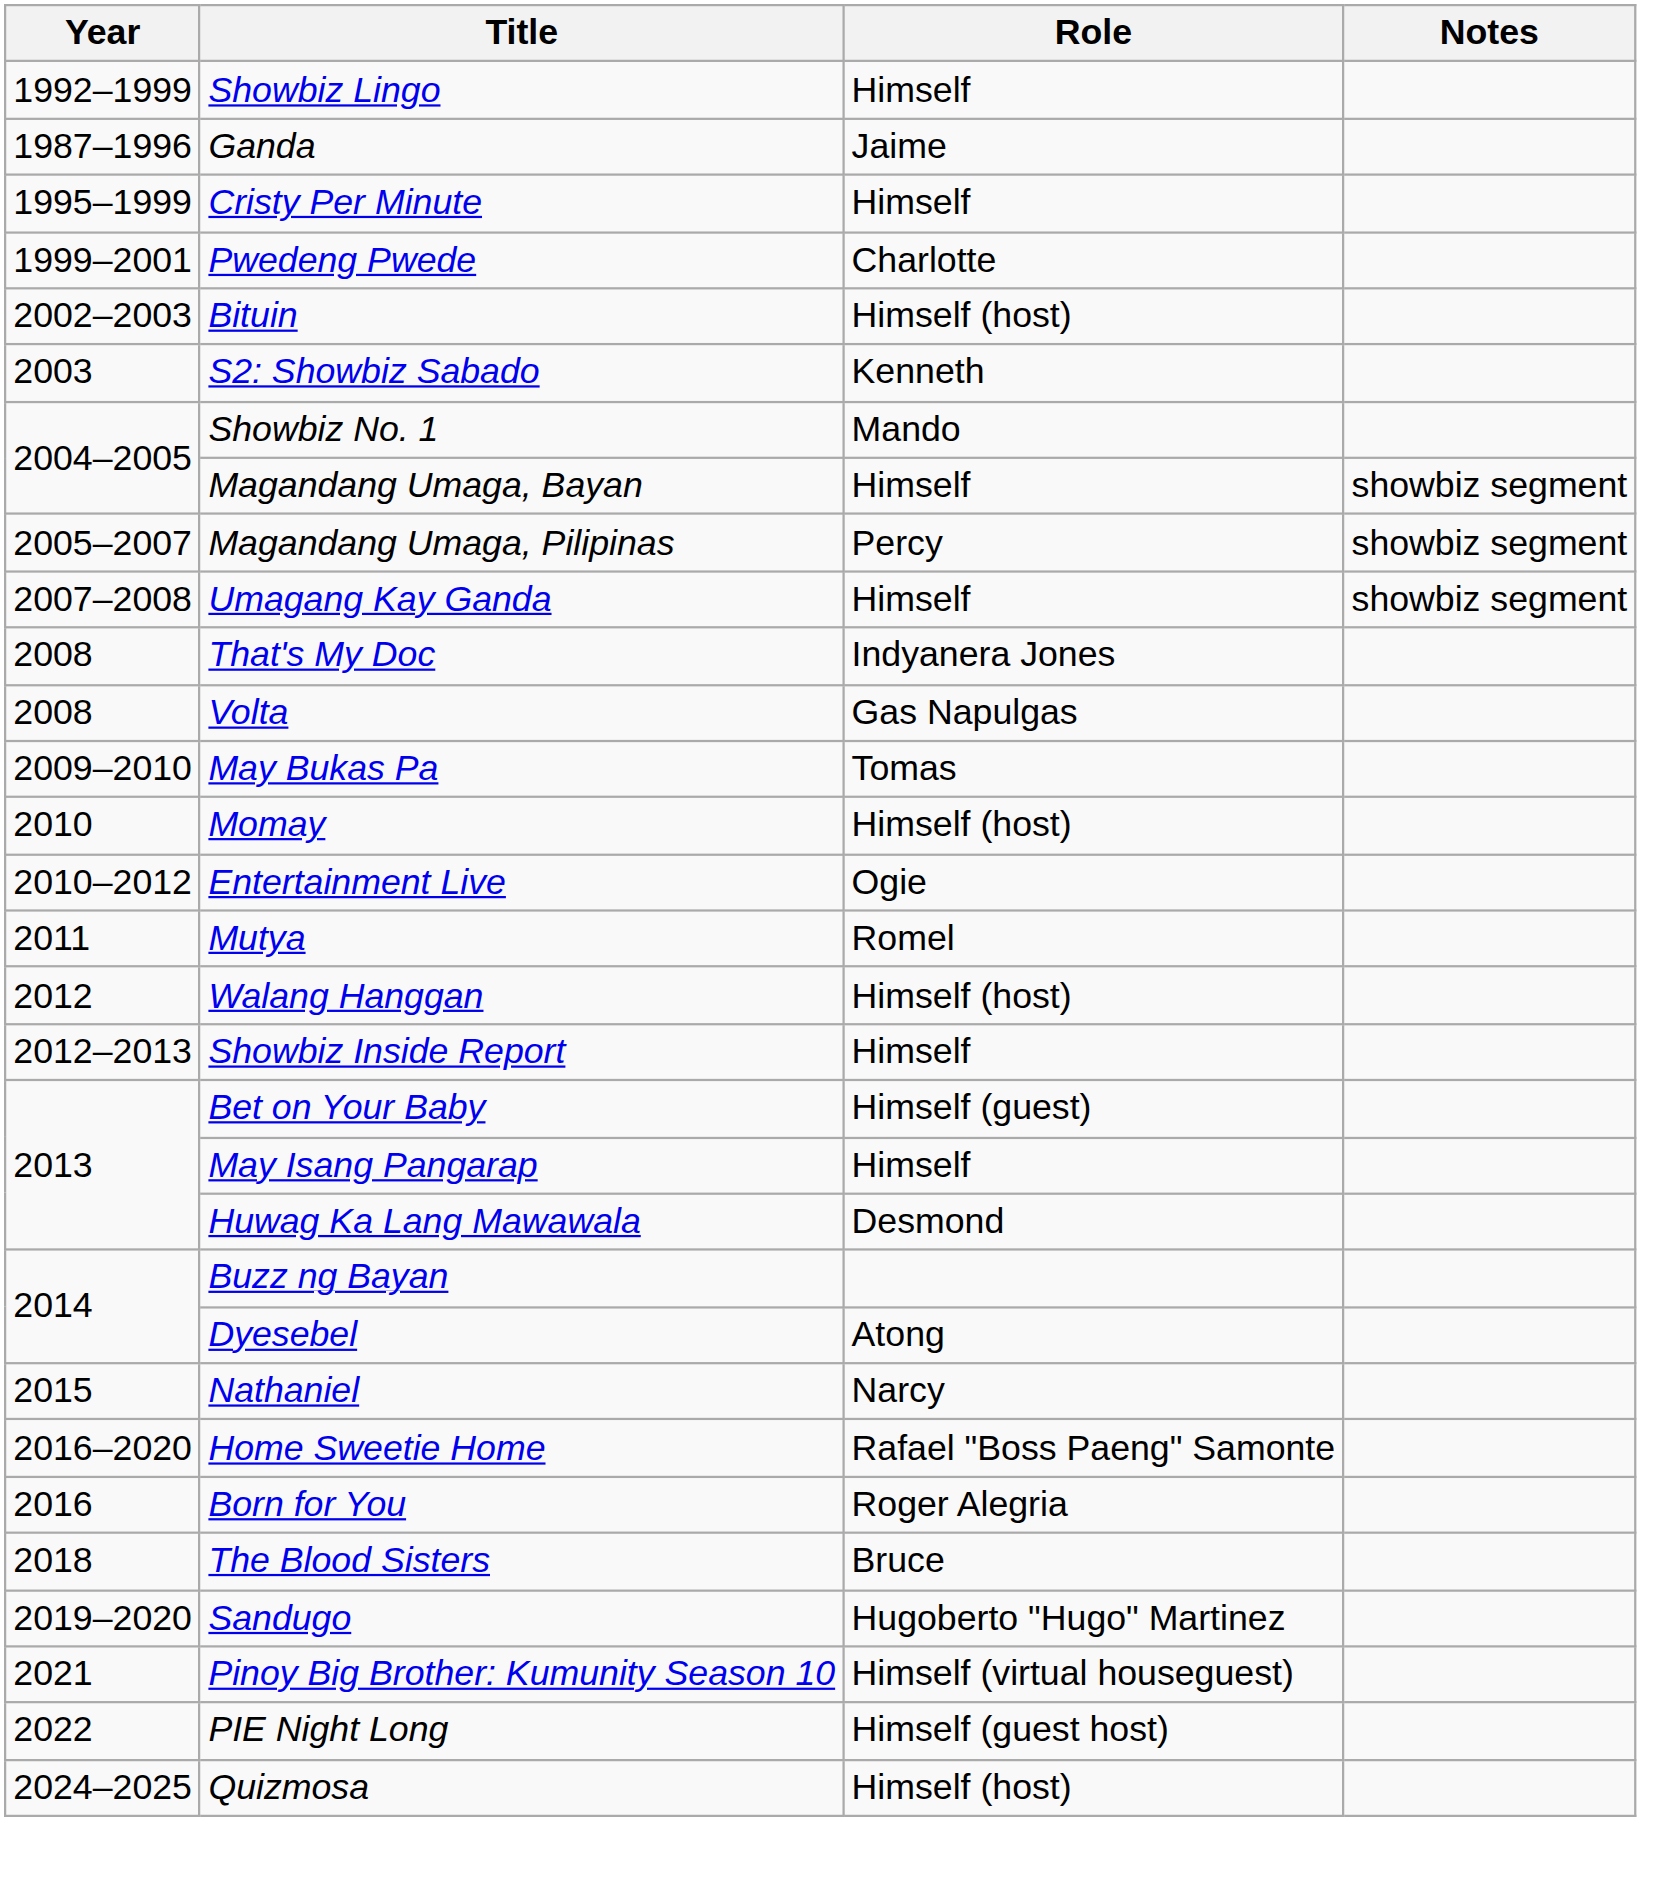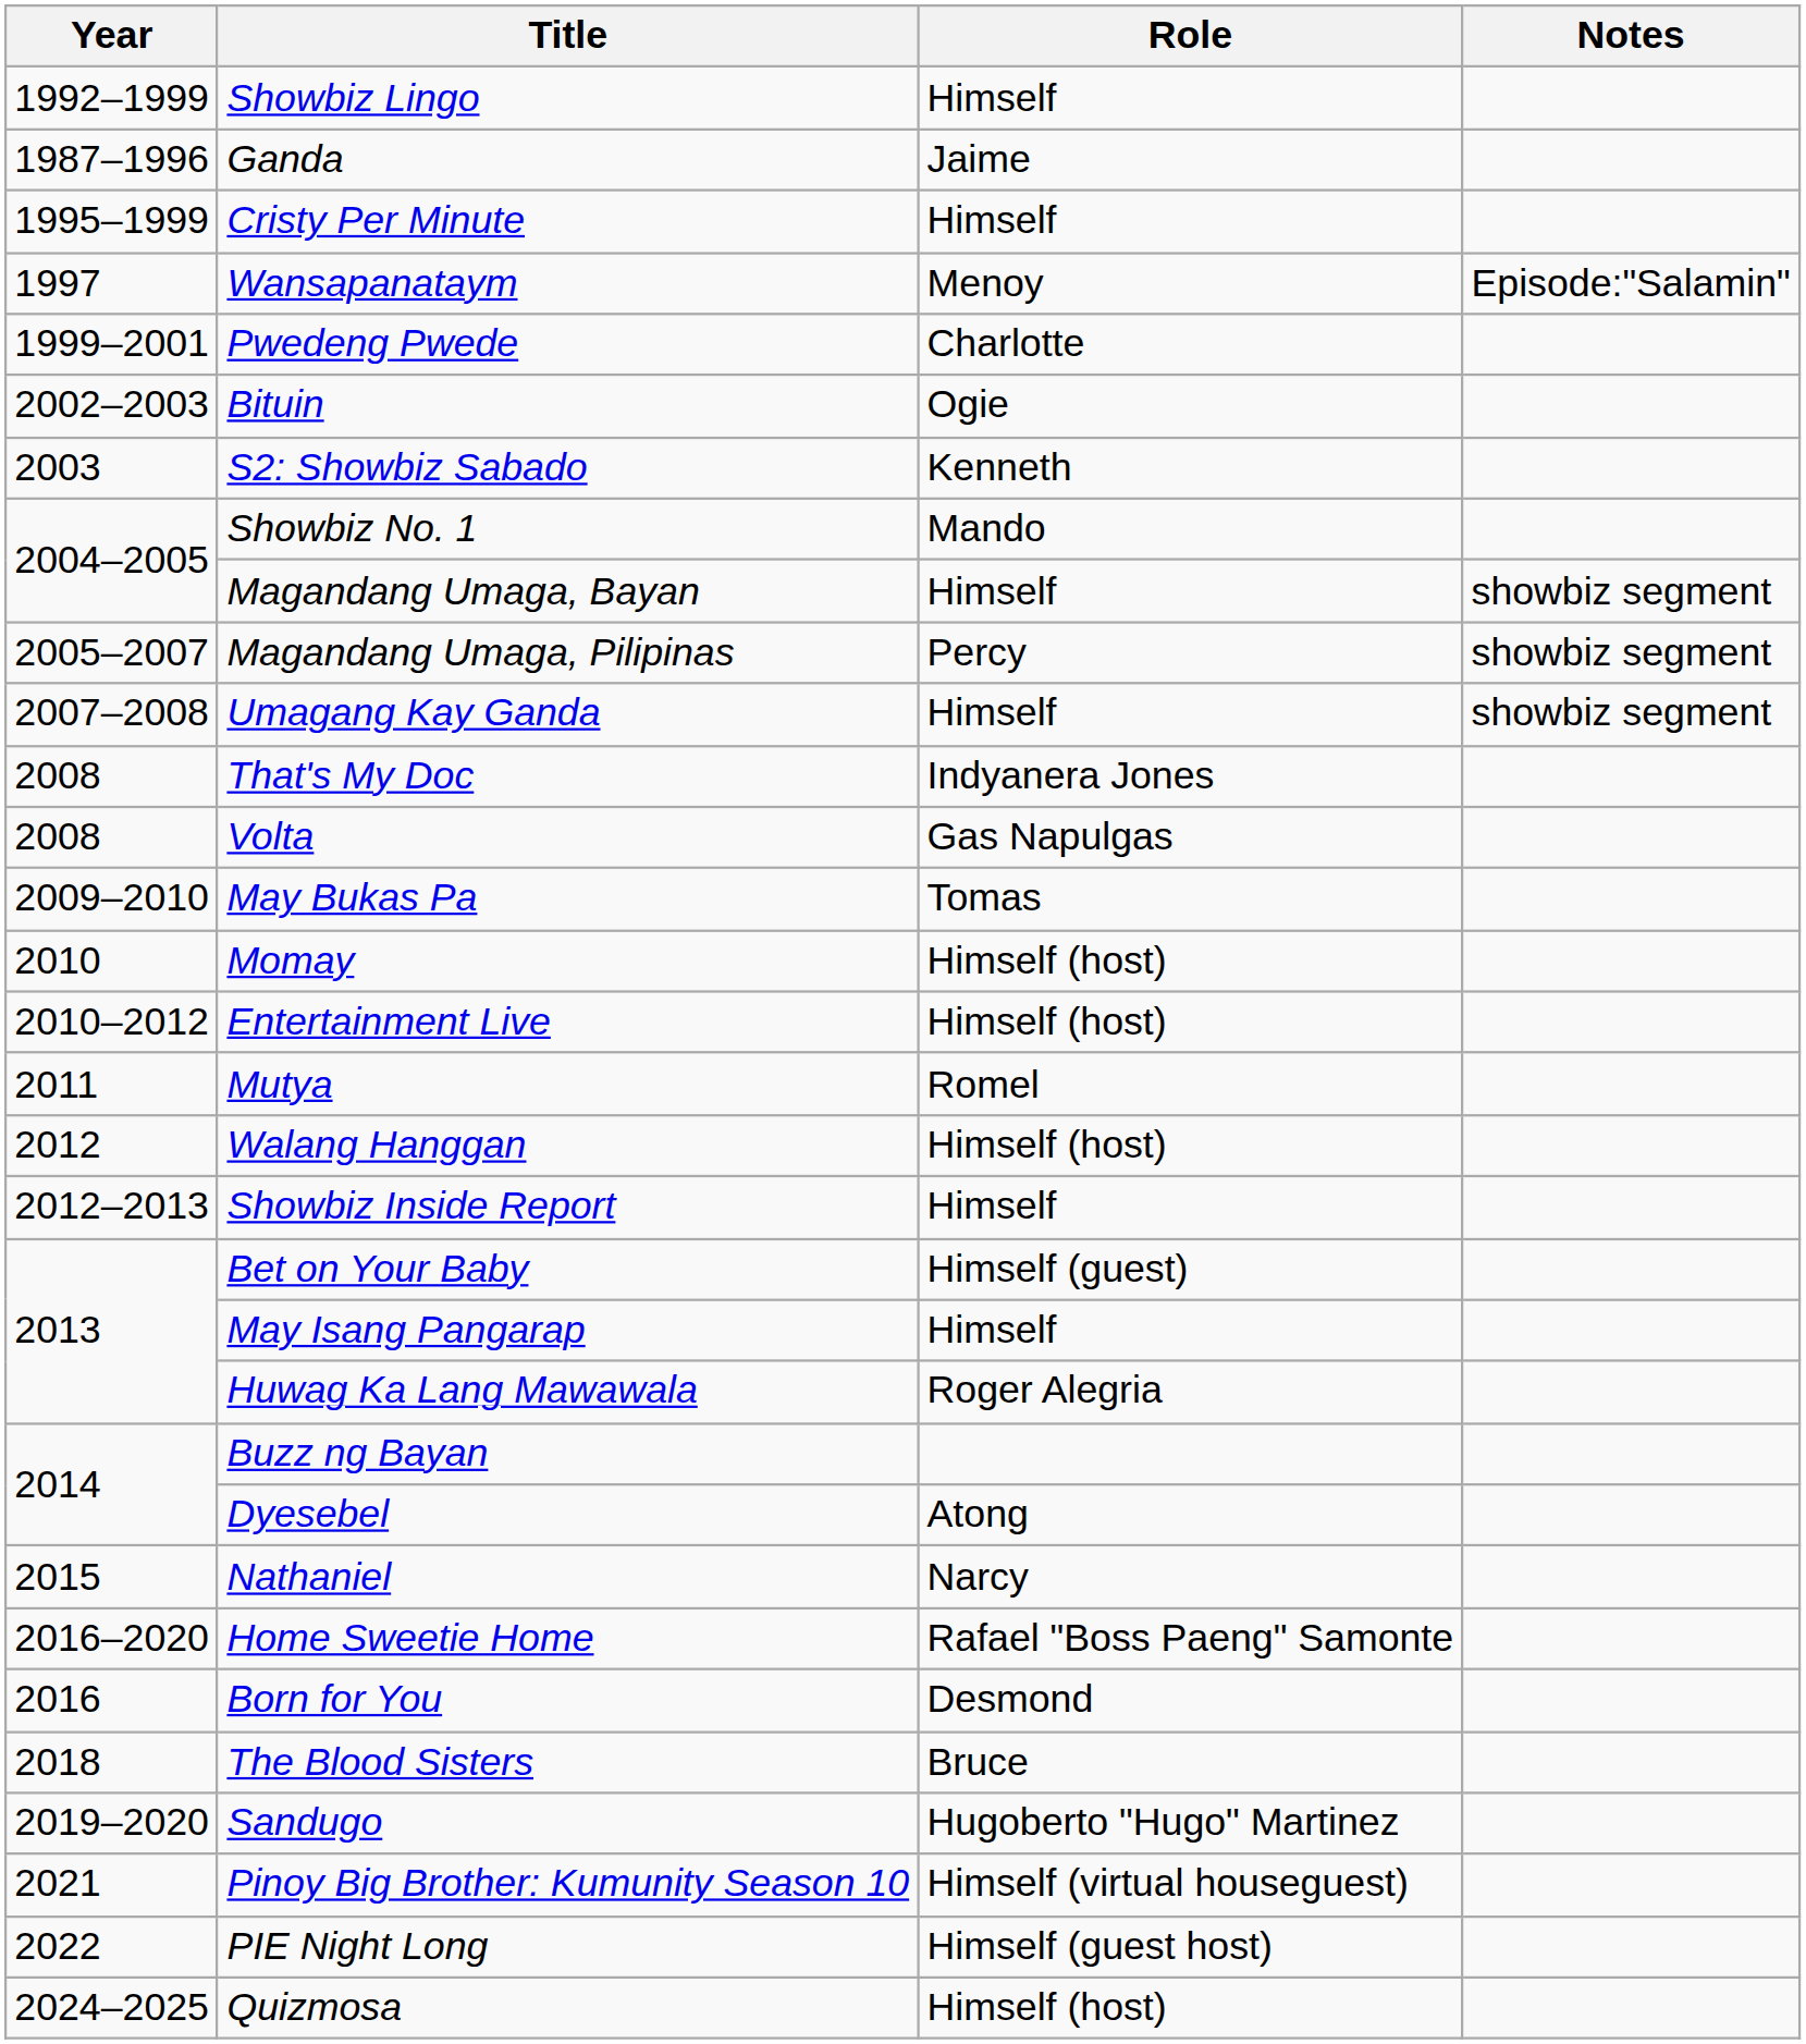+ row: 1997 | Wansapanataym | Menoy | Episode:"Salamin"
Bituin | Role: Himself (host) -> Ogie
Entertainment Live | Role: Ogie -> Himself (host)
Huwag Ka Lang Mawawala | Role: Desmond -> Roger Alegria
Born for You | Role: Roger Alegria -> Desmond
